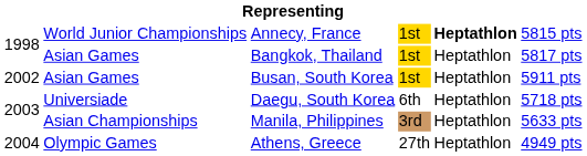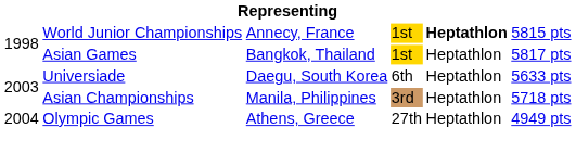- row: 2002 | Asian Games | Busan, South Korea | 1st | Heptathlon | 5911 pts
Daegu, South Korea | column 6: 5718 pts -> 5633 pts
Manila, Philippines | column 6: 5633 pts -> 5718 pts
